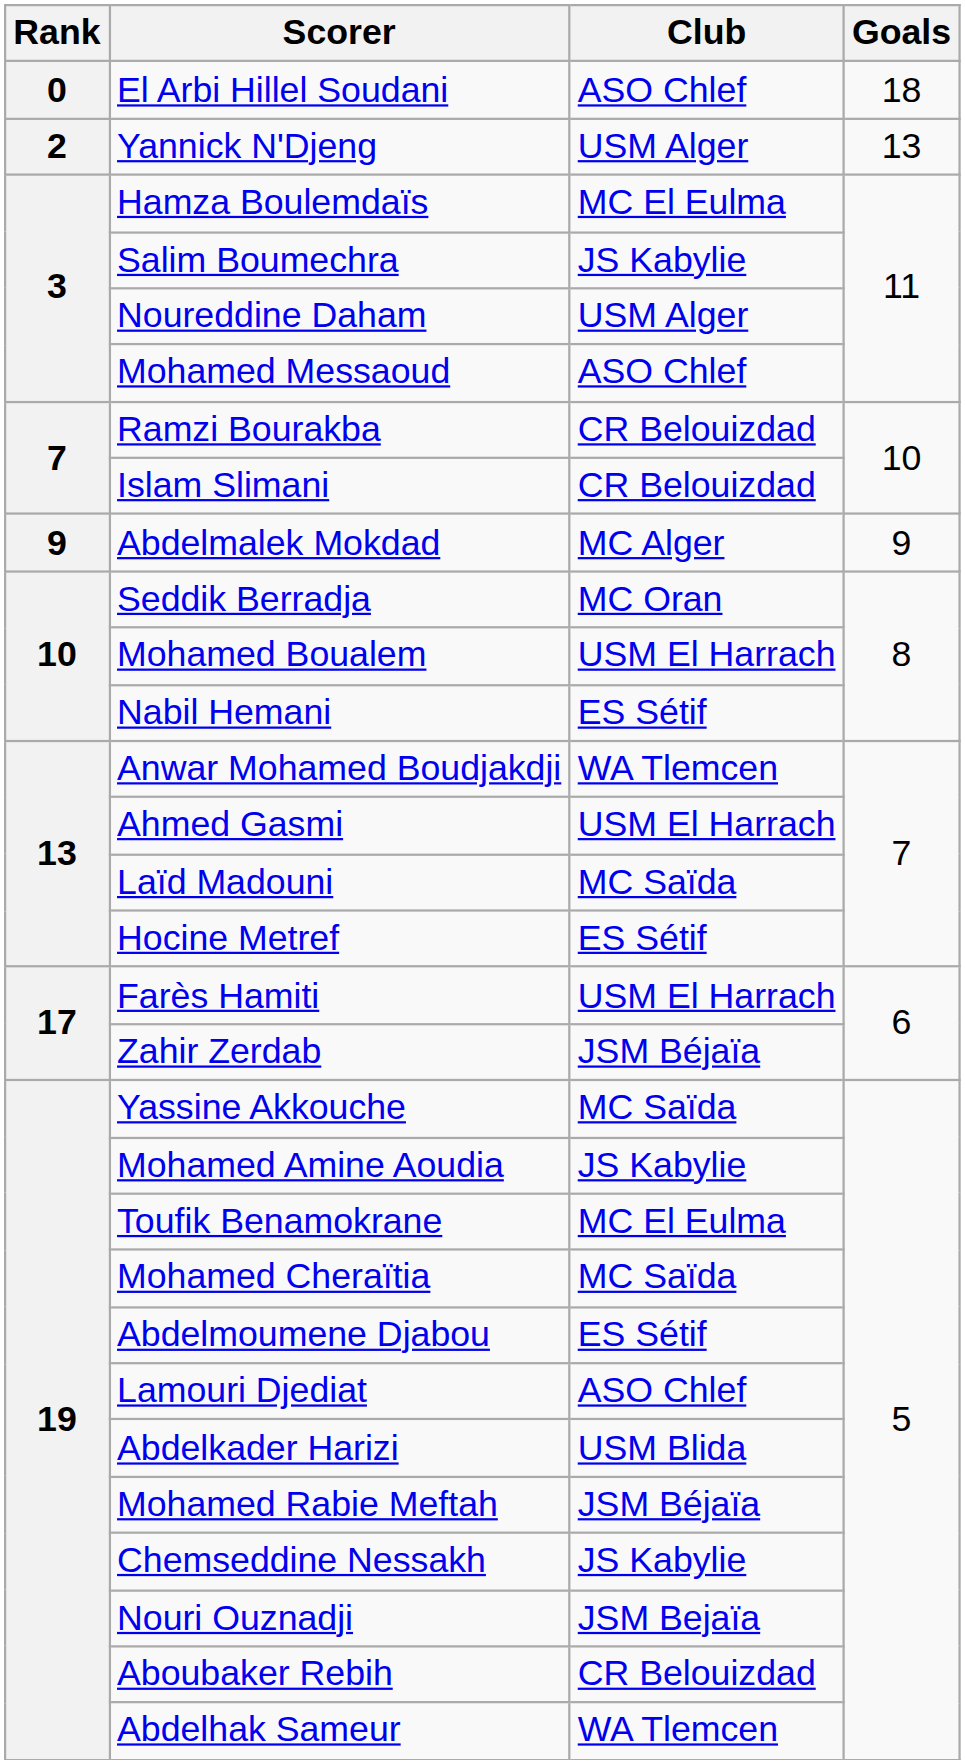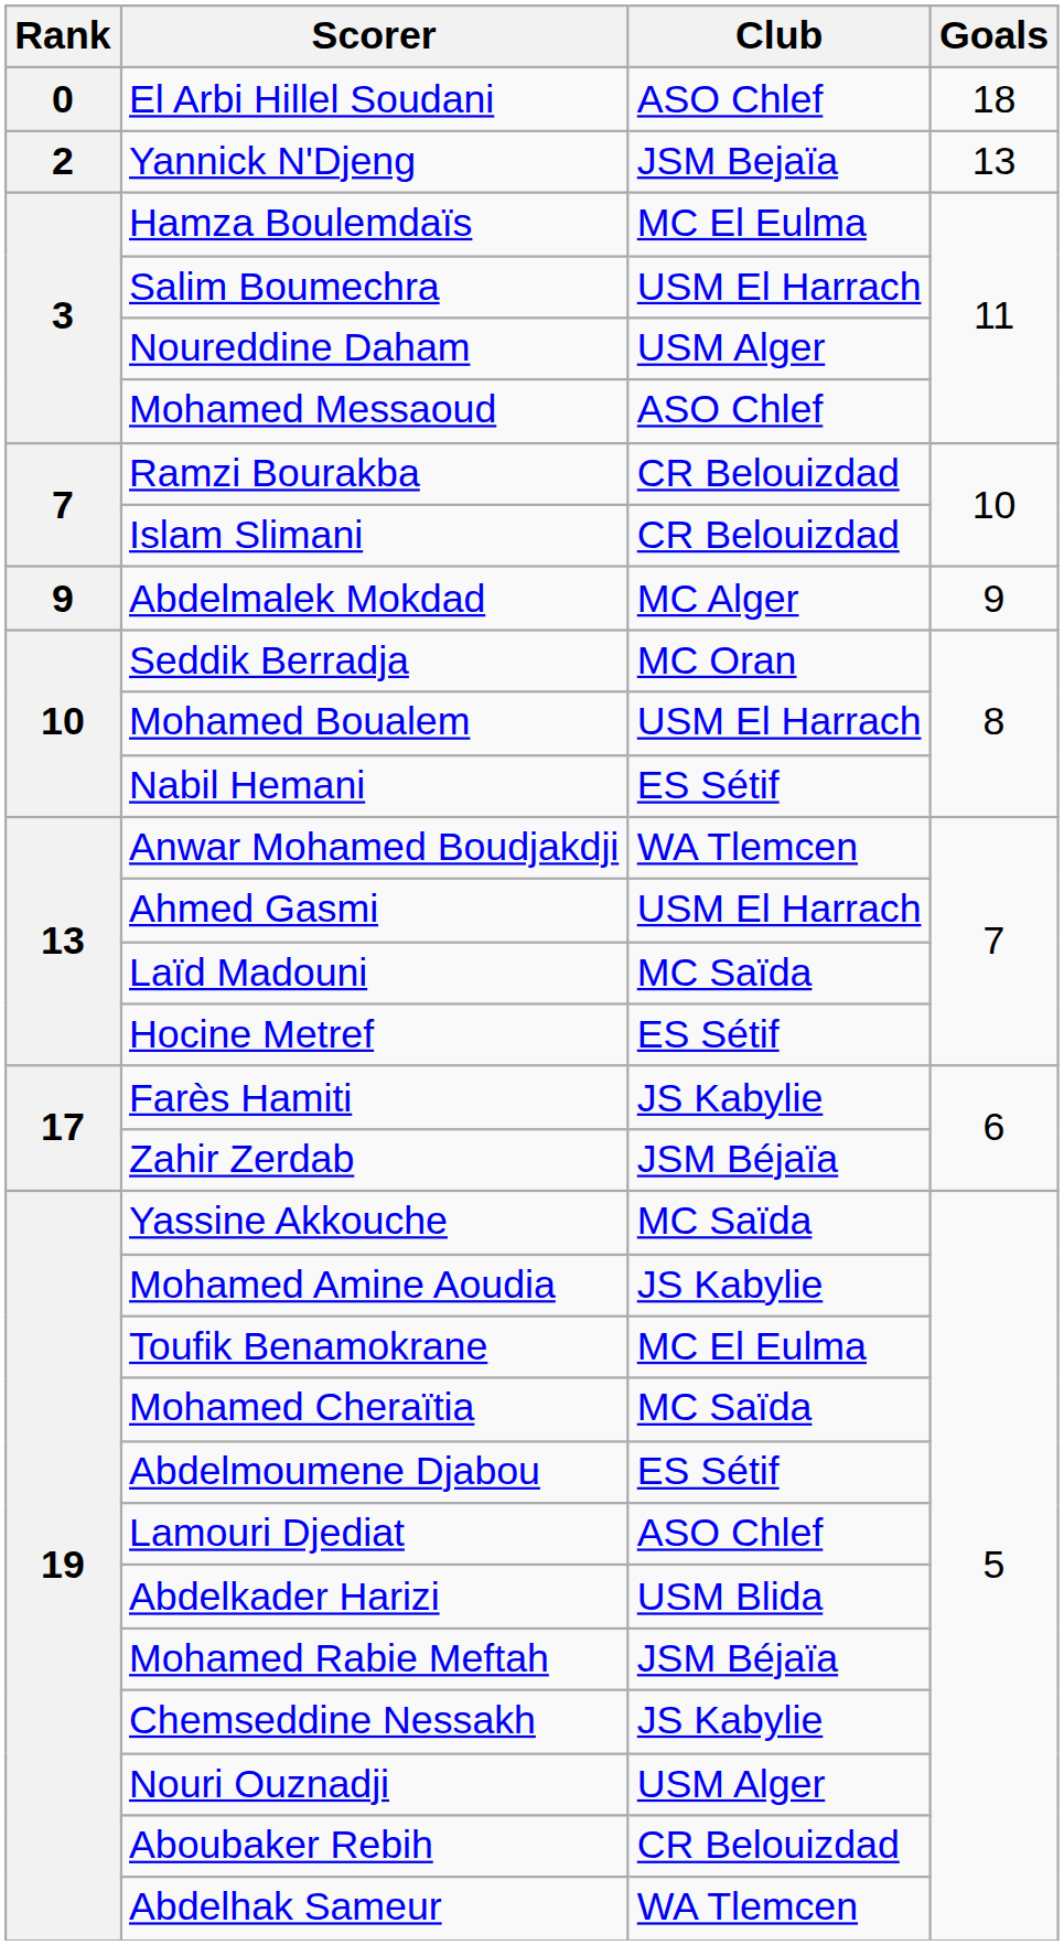Yannick N'Djeng | Club: USM Alger -> JSM Bejaïa
Salim Boumechra | Club: JS Kabylie -> USM El Harrach
Farès Hamiti | Club: USM El Harrach -> JS Kabylie
Nouri Ouznadji | Club: JSM Bejaïa -> USM Alger
